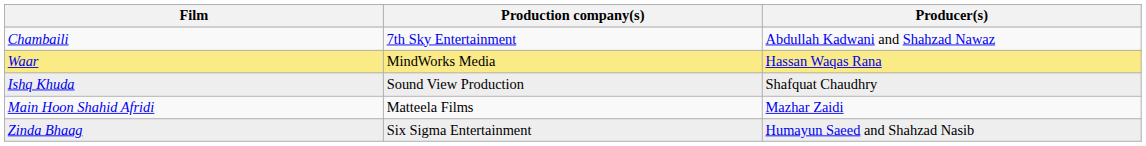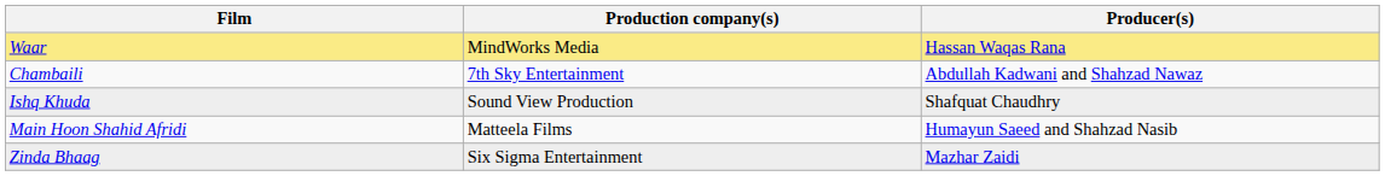rows swapped: Waar <-> Chambaili
Main Hoon Shahid Afridi | Producer(s): Mazhar Zaidi -> Humayun Saeed and Shahzad Nasib
Zinda Bhaag | Producer(s): Humayun Saeed and Shahzad Nasib -> Mazhar Zaidi
